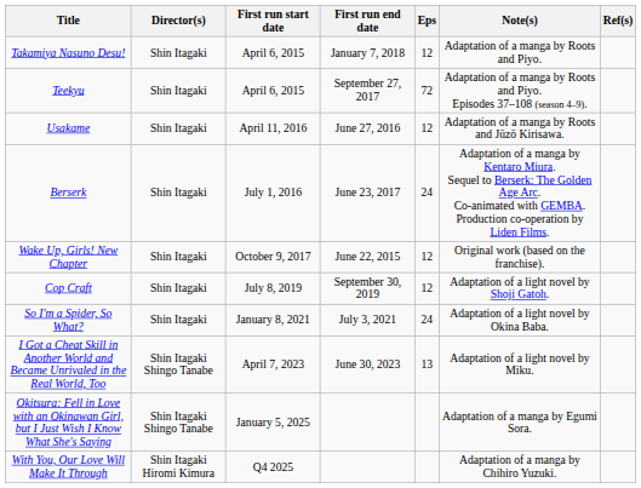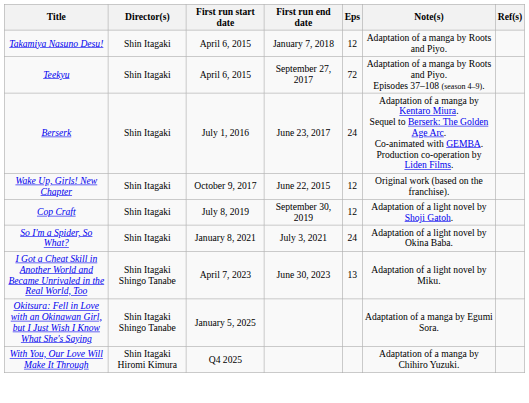- row: Usakame | Shin Itagaki | April 11, 2016 | June 27, 2016 | 12 | Adaptation of a manga by Roots and Jūzō Kirisawa.
